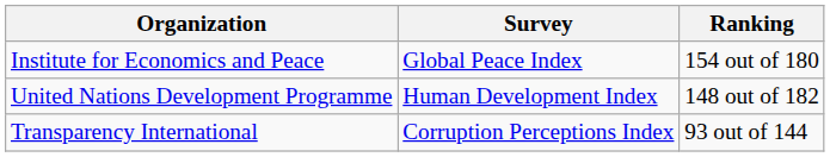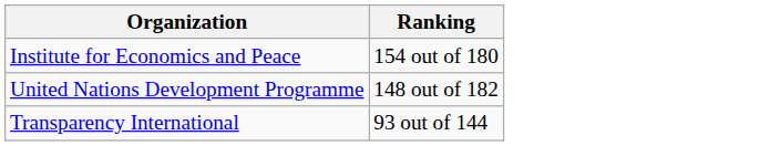- column: Survey | Global Peace Index | Human Development Index | Corruption Perceptions Index
